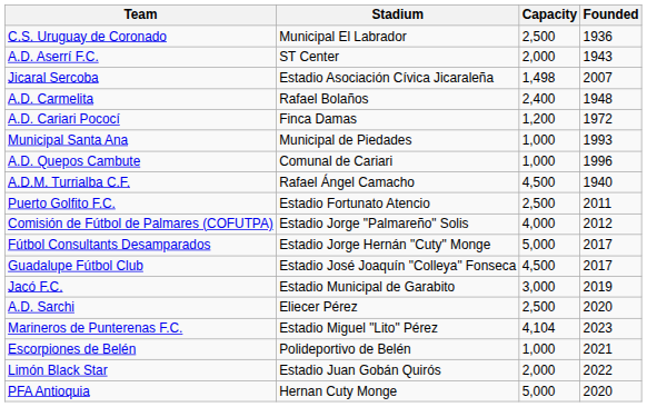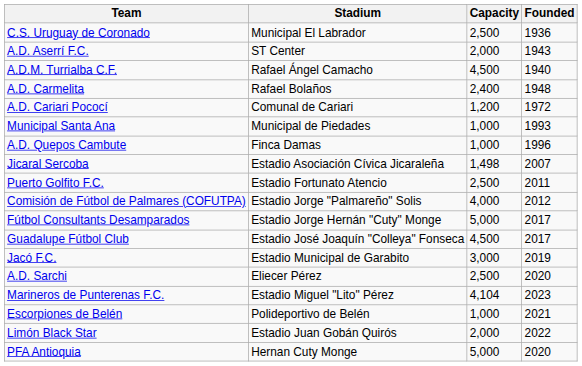rows swapped: A.D.M. Turrialba C.F. <-> Jicaral Sercoba
A.D. Cariari Pococí | Stadium: Finca Damas -> Comunal de Cariari
A.D. Quepos Cambute | Stadium: Comunal de Cariari -> Finca Damas
